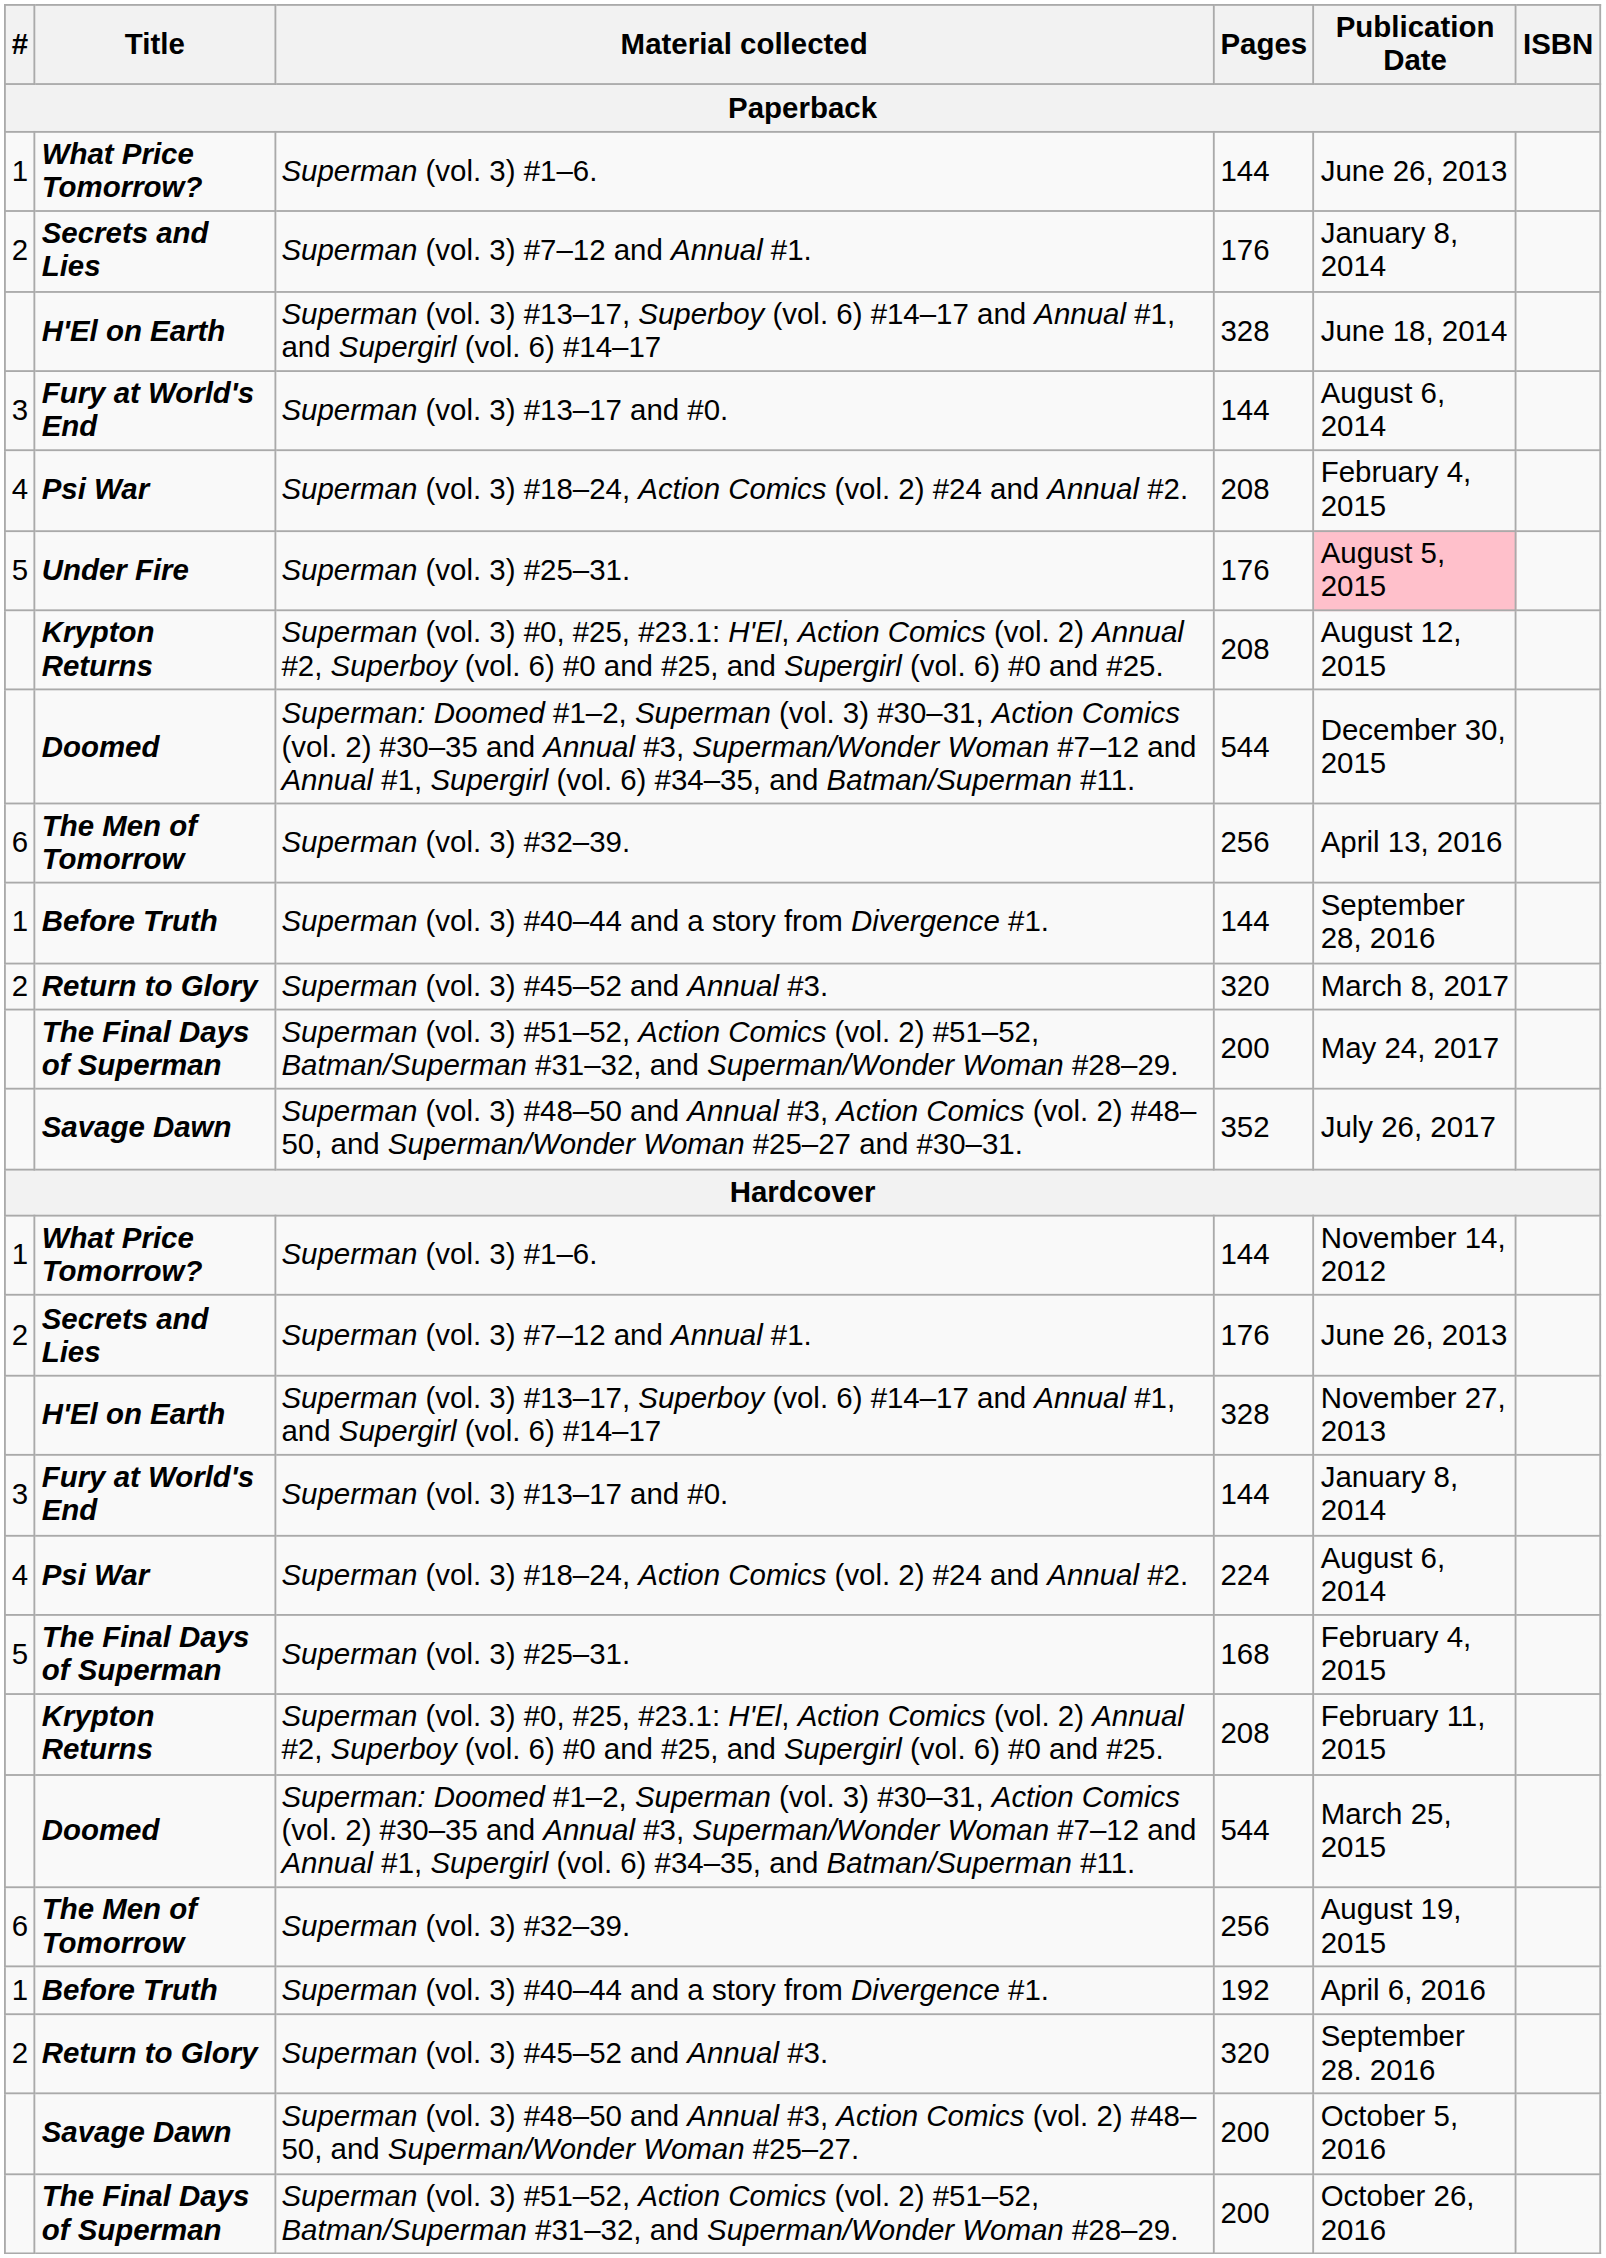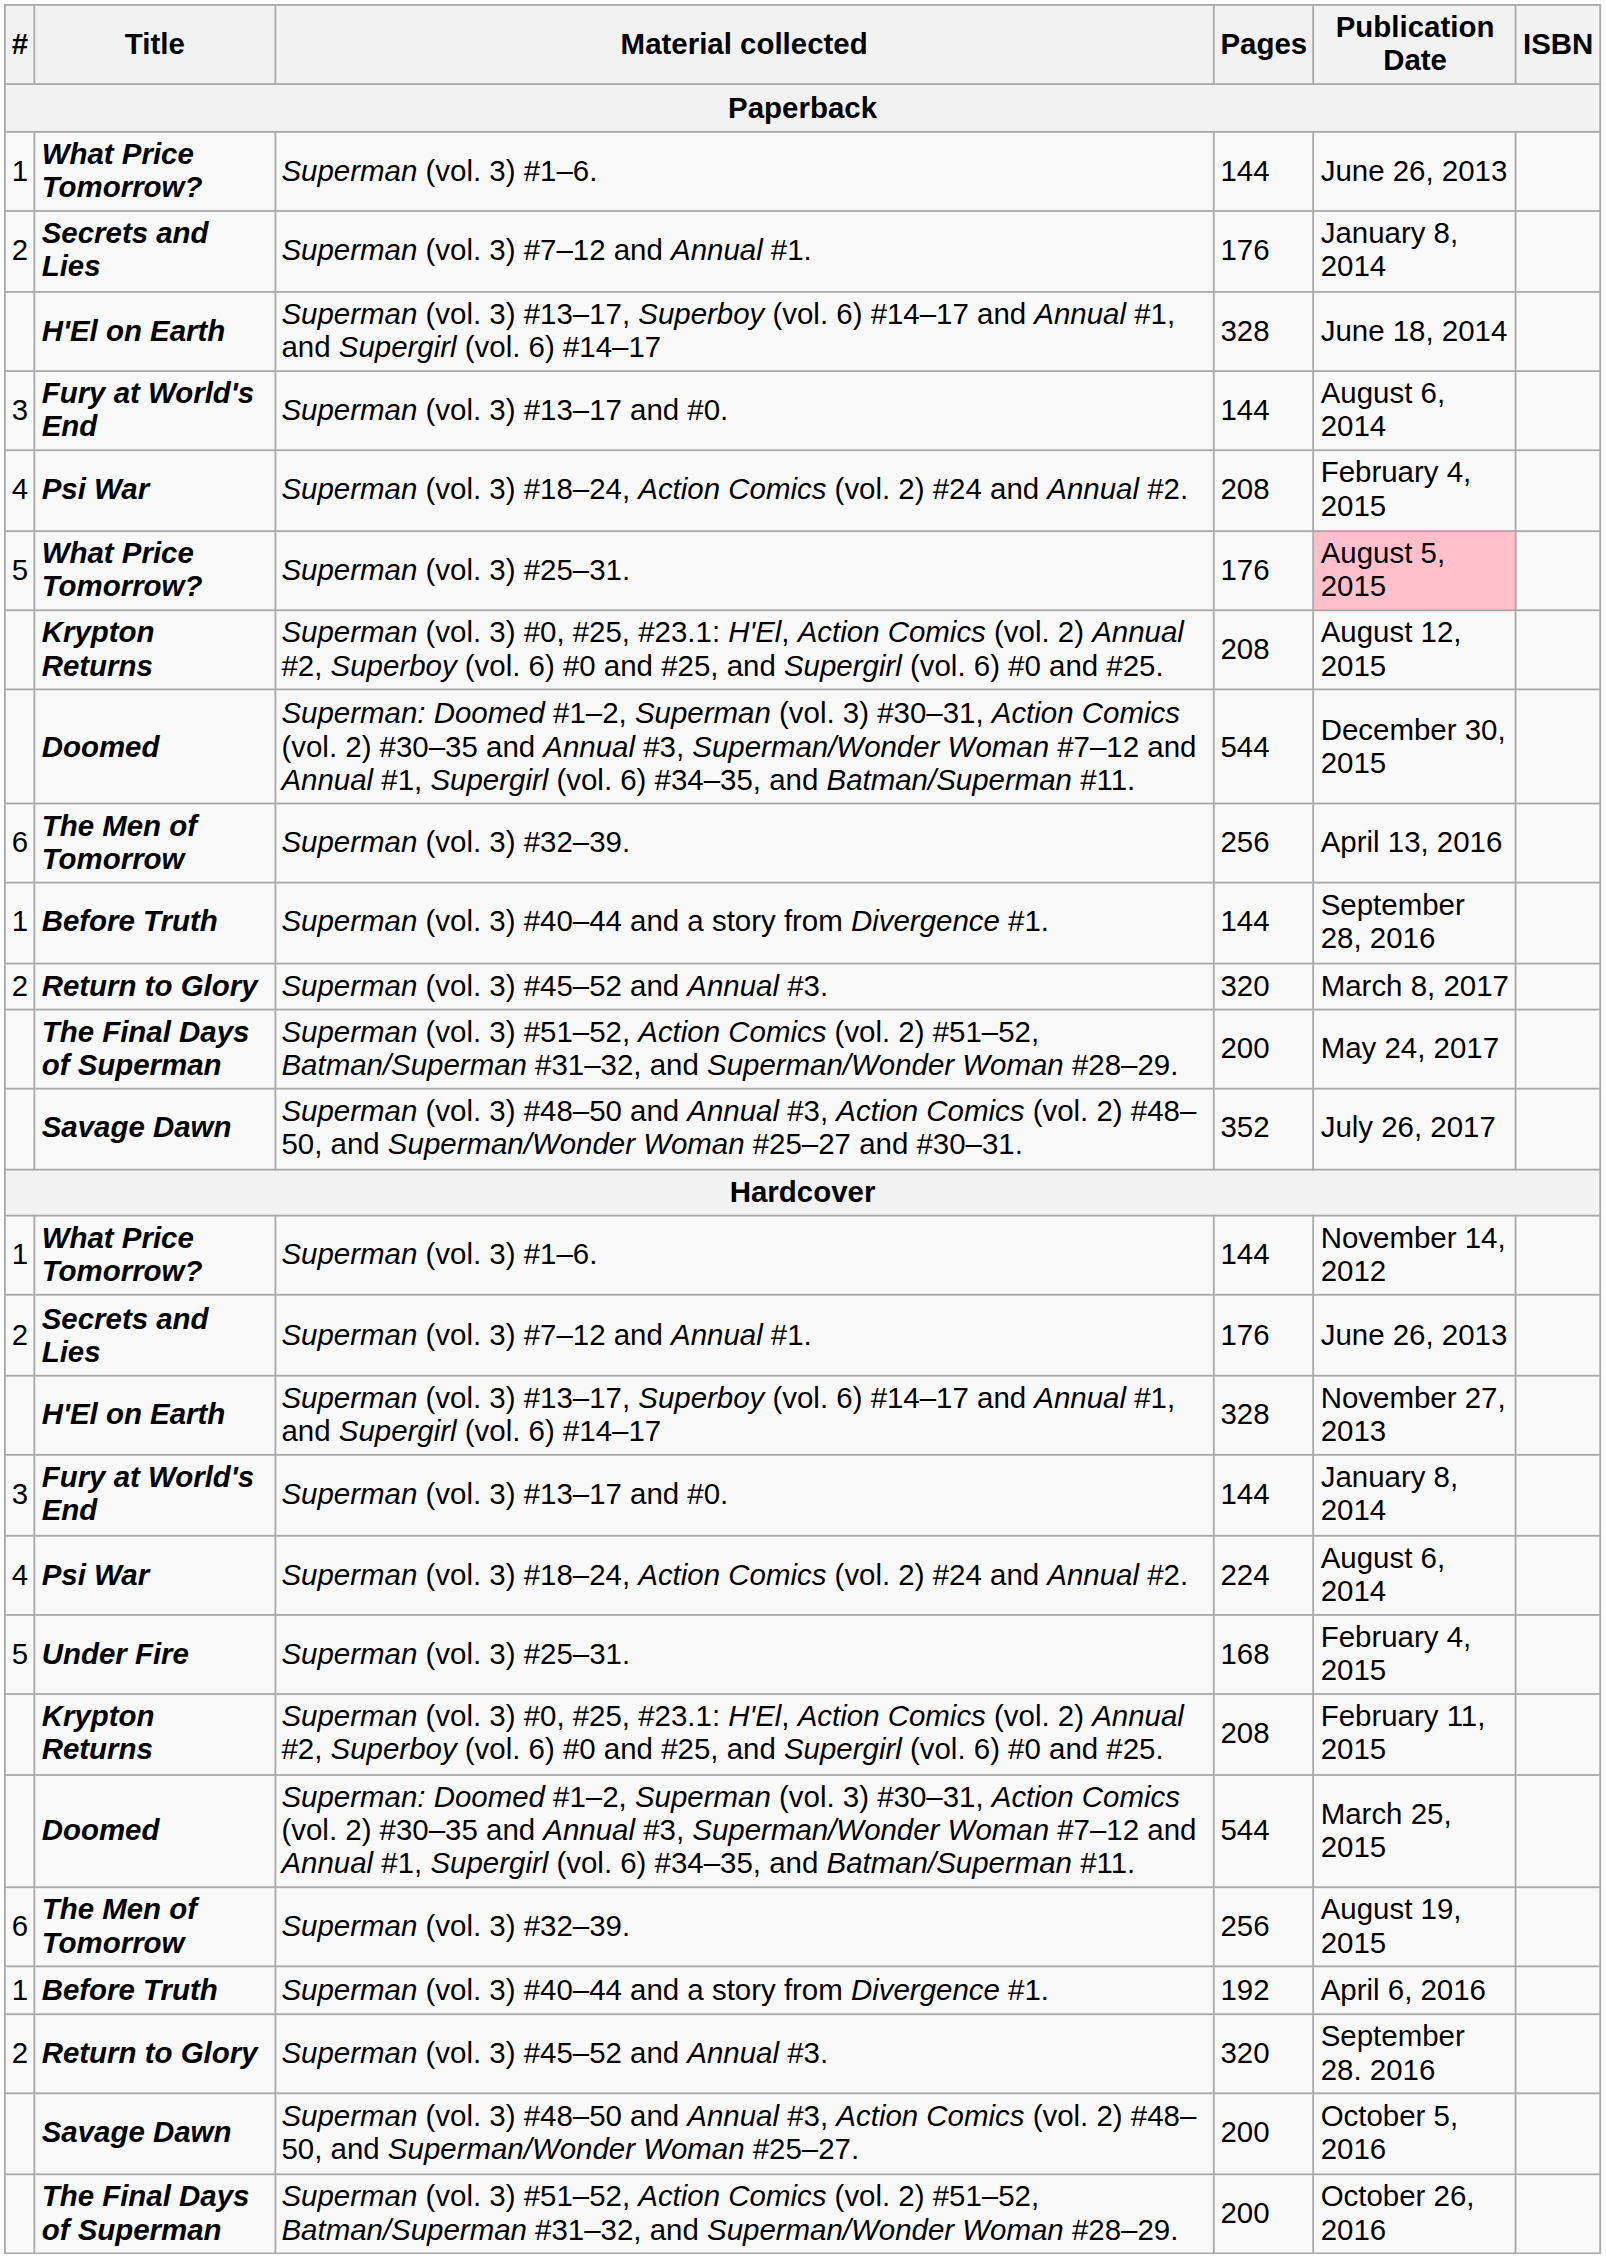Superman (vol. 3) #25–31. / 176 | Title: Under Fire -> What Price Tomorrow?
Superman (vol. 3) #25–31. / 168 | Title: The Final Days of Superman -> Under Fire
